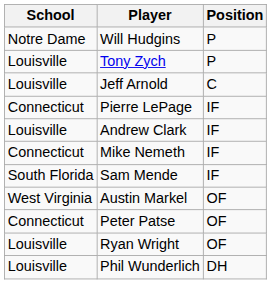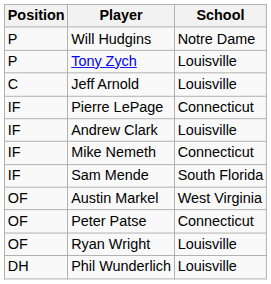columns swapped: Position <-> School
